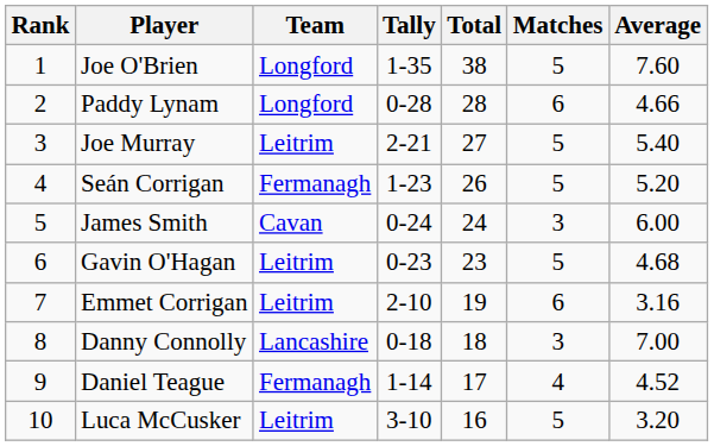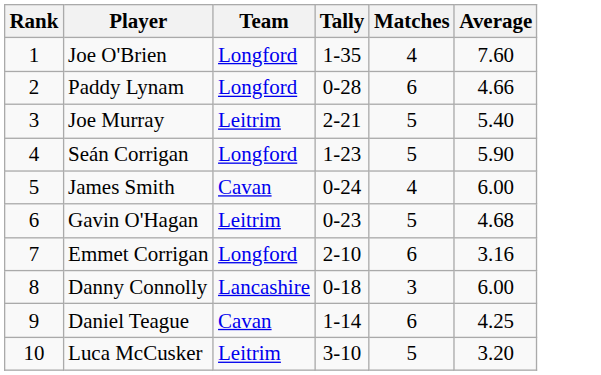- column: Total | 38 | 28 | 27 | 26 | 24 | 23 | 19 | 18 | 17 | 16
Joe O'Brien | Matches: 5 -> 4
Seán Corrigan | Team: Fermanagh -> Longford
Seán Corrigan | Average: 5.20 -> 5.90
James Smith | Matches: 3 -> 4
Emmet Corrigan | Team: Leitrim -> Longford
Danny Connolly | Average: 7.00 -> 6.00
Daniel Teague | Team: Fermanagh -> Cavan
Daniel Teague | Matches: 4 -> 6
Daniel Teague | Average: 4.52 -> 4.25
